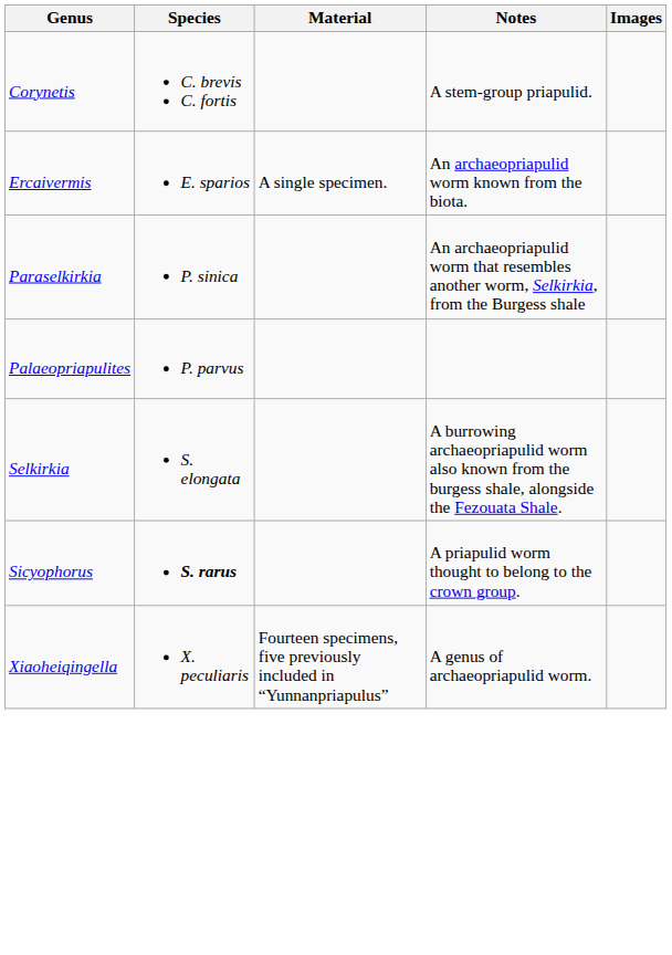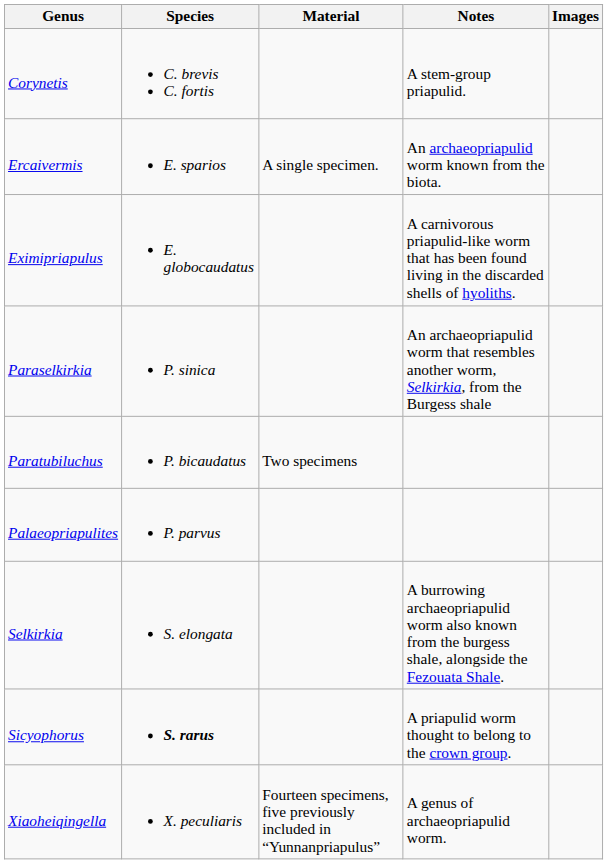+ row: Eximipriapulus | E. globocaudatus | A carnivorous priapulid-like worm that has been found living in the discarded shells of hyoliths.
+ row: Paratubiluchus | P. bicaudatus | Two specimens
